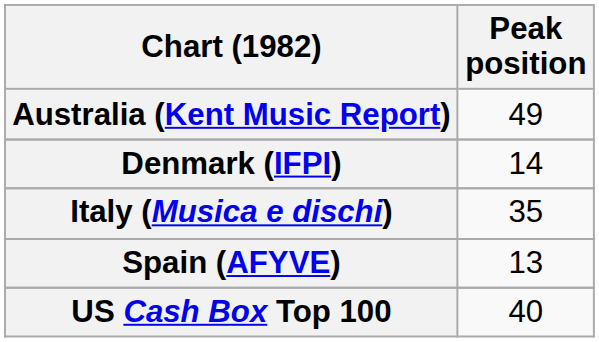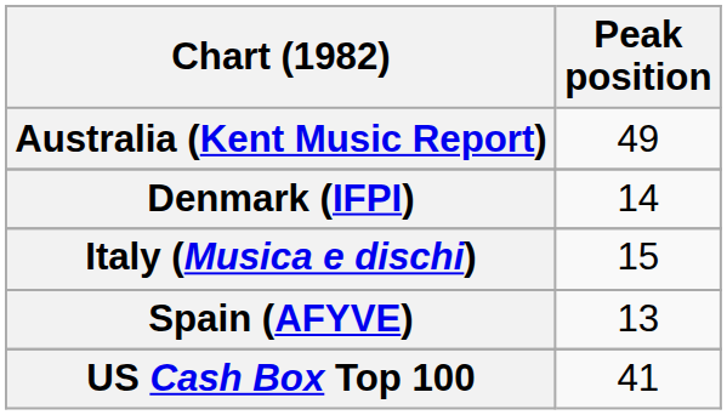Italy (Musica e dischi) | Peak position: 35 -> 15
US Cash Box Top 100 | Peak position: 40 -> 41
